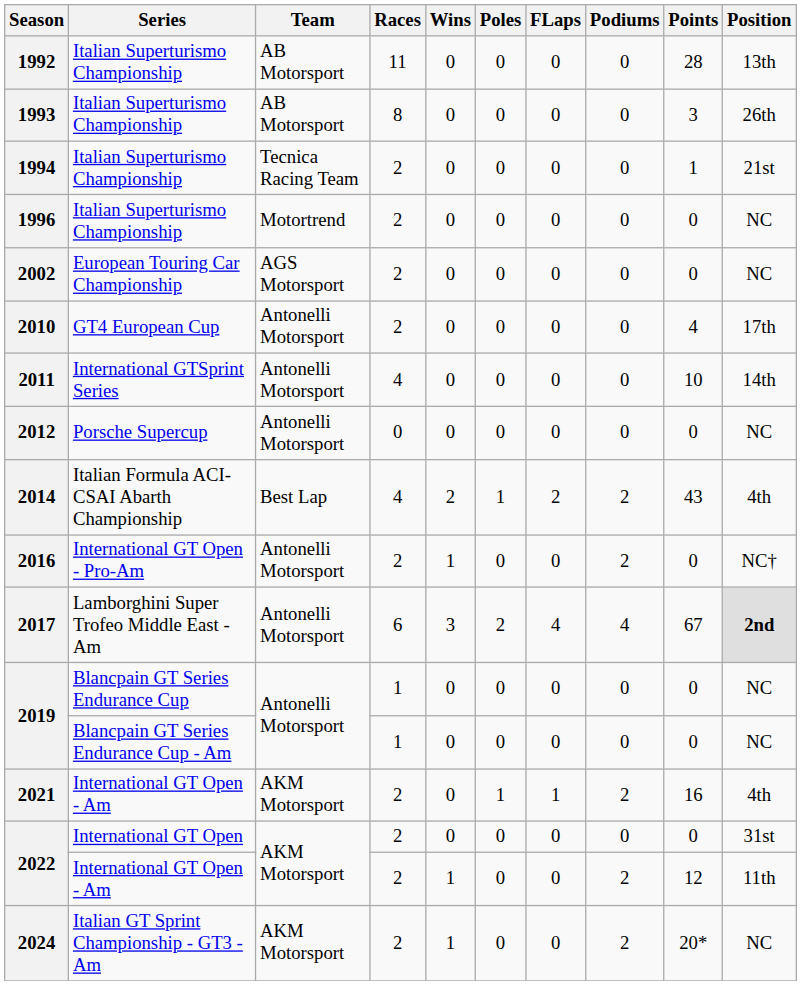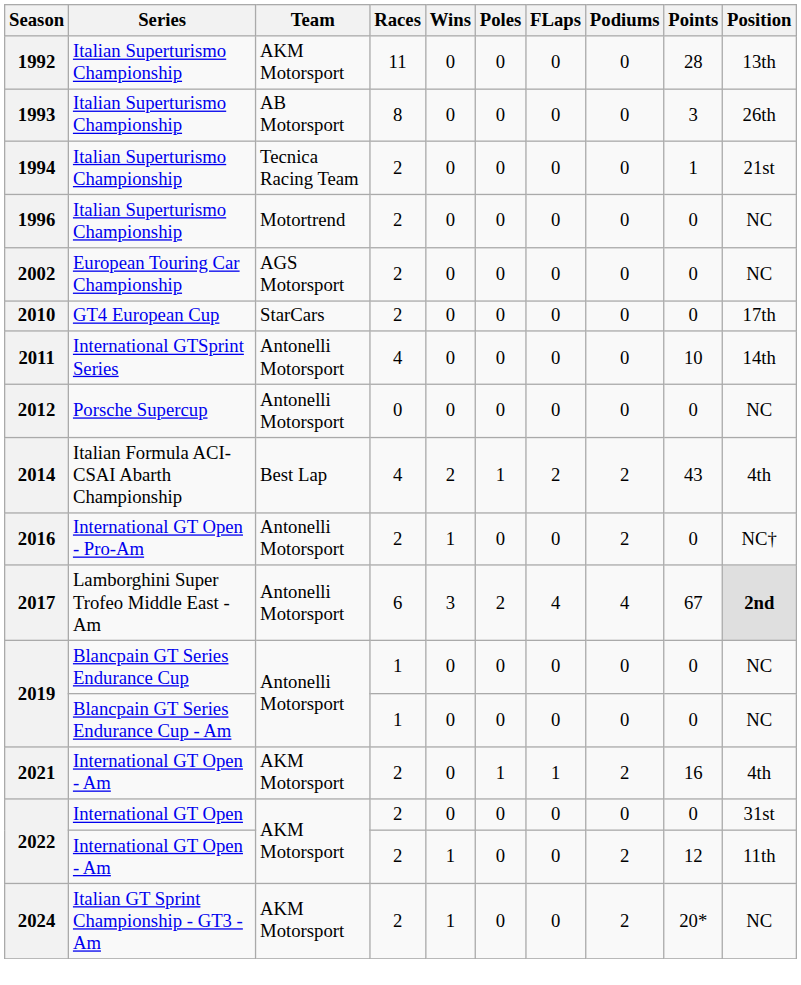1992 | Team: AB Motorsport -> AKM Motorsport
2010 | Team: Antonelli Motorsport -> StarCars
2010 | Points: 4 -> 0
